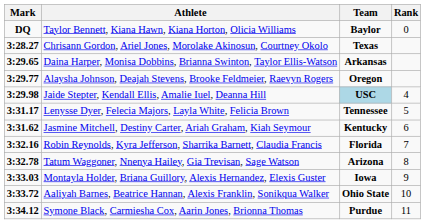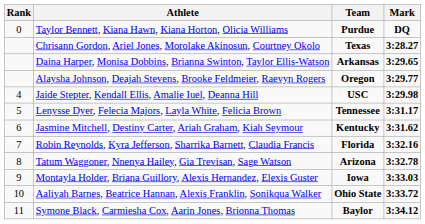columns swapped: Rank <-> Mark
Taylor Bennett, Kiana Hawn, Kiana Horton, Olicia Williams | Team: Baylor -> Purdue
Jaide Stepter, Kendall Ellis, Amalie Iuel, Deanna Hill | Team: lightblue background -> no background
Symone Black, Carmiesha Cox, Aarin Jones, Brionna Thomas | Team: Purdue -> Baylor
